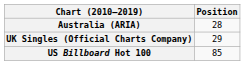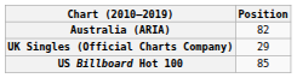Australia (ARIA) | Position: 28 -> 82
